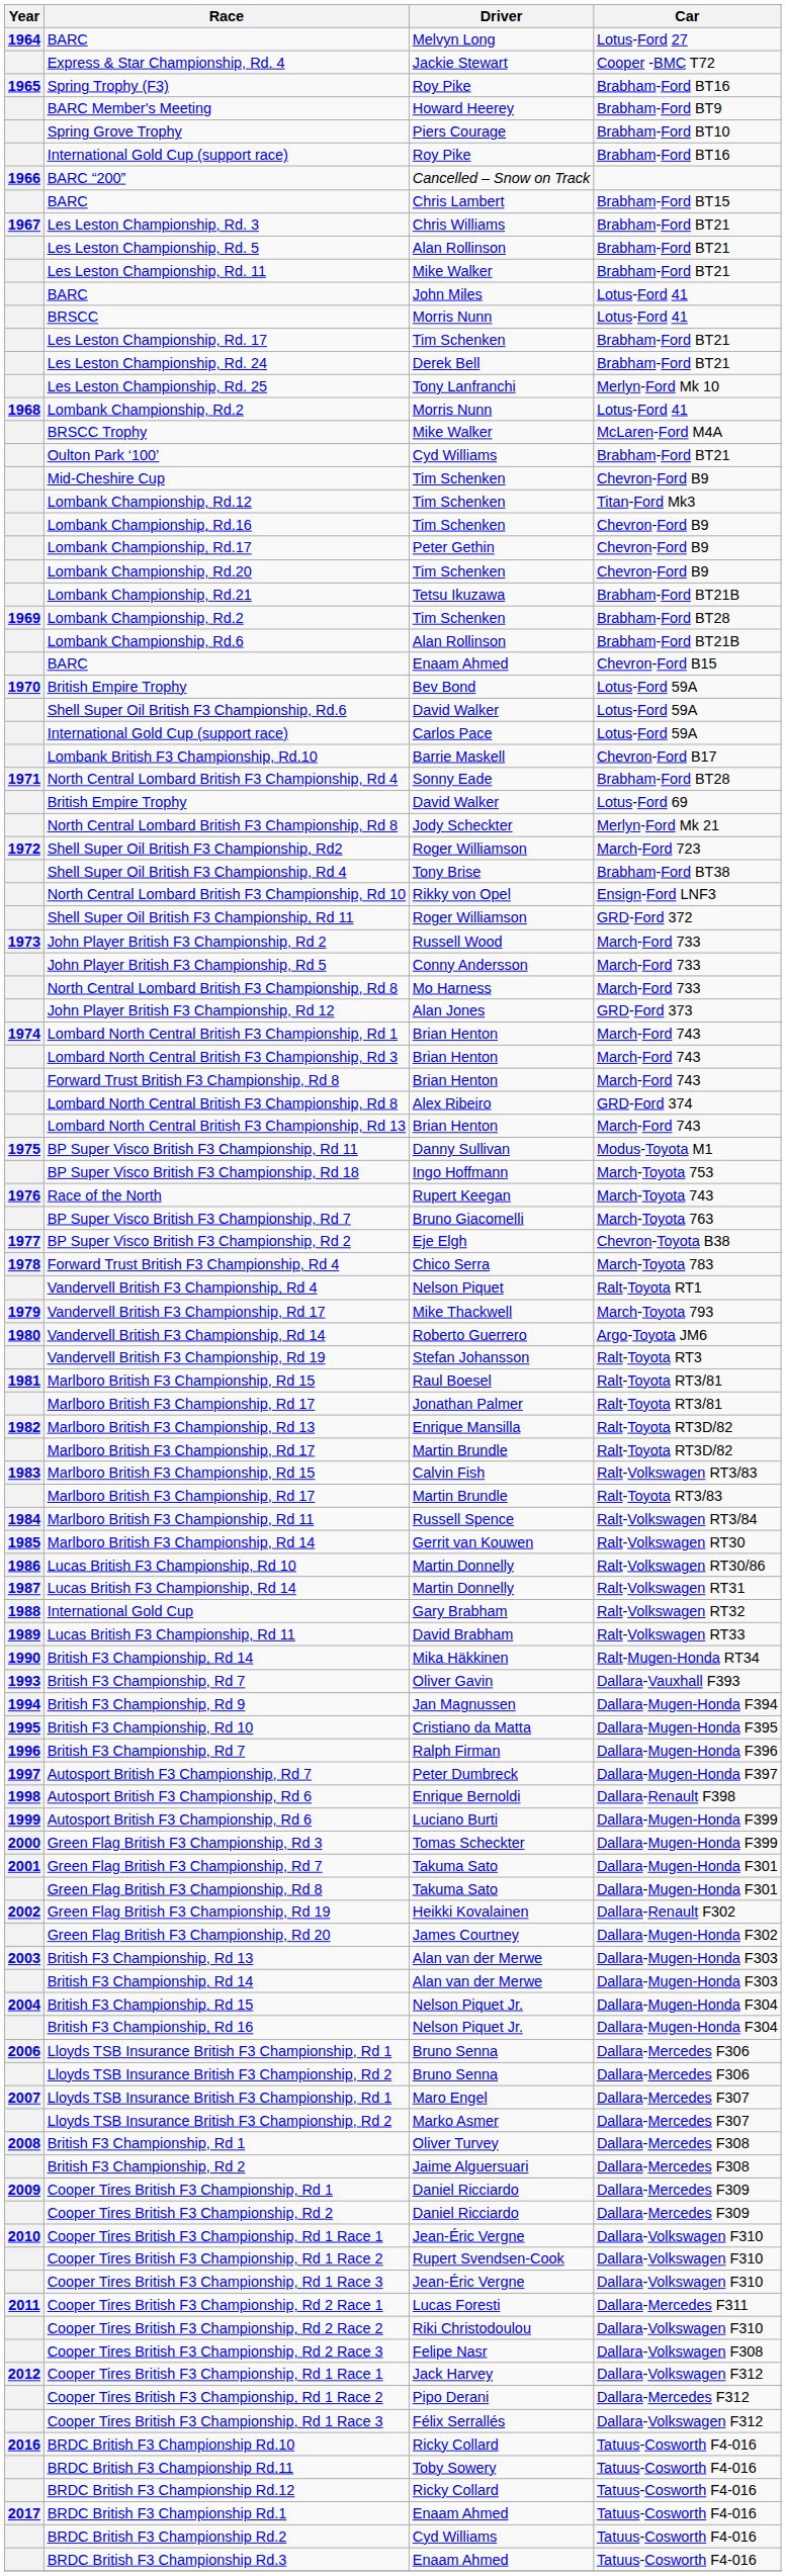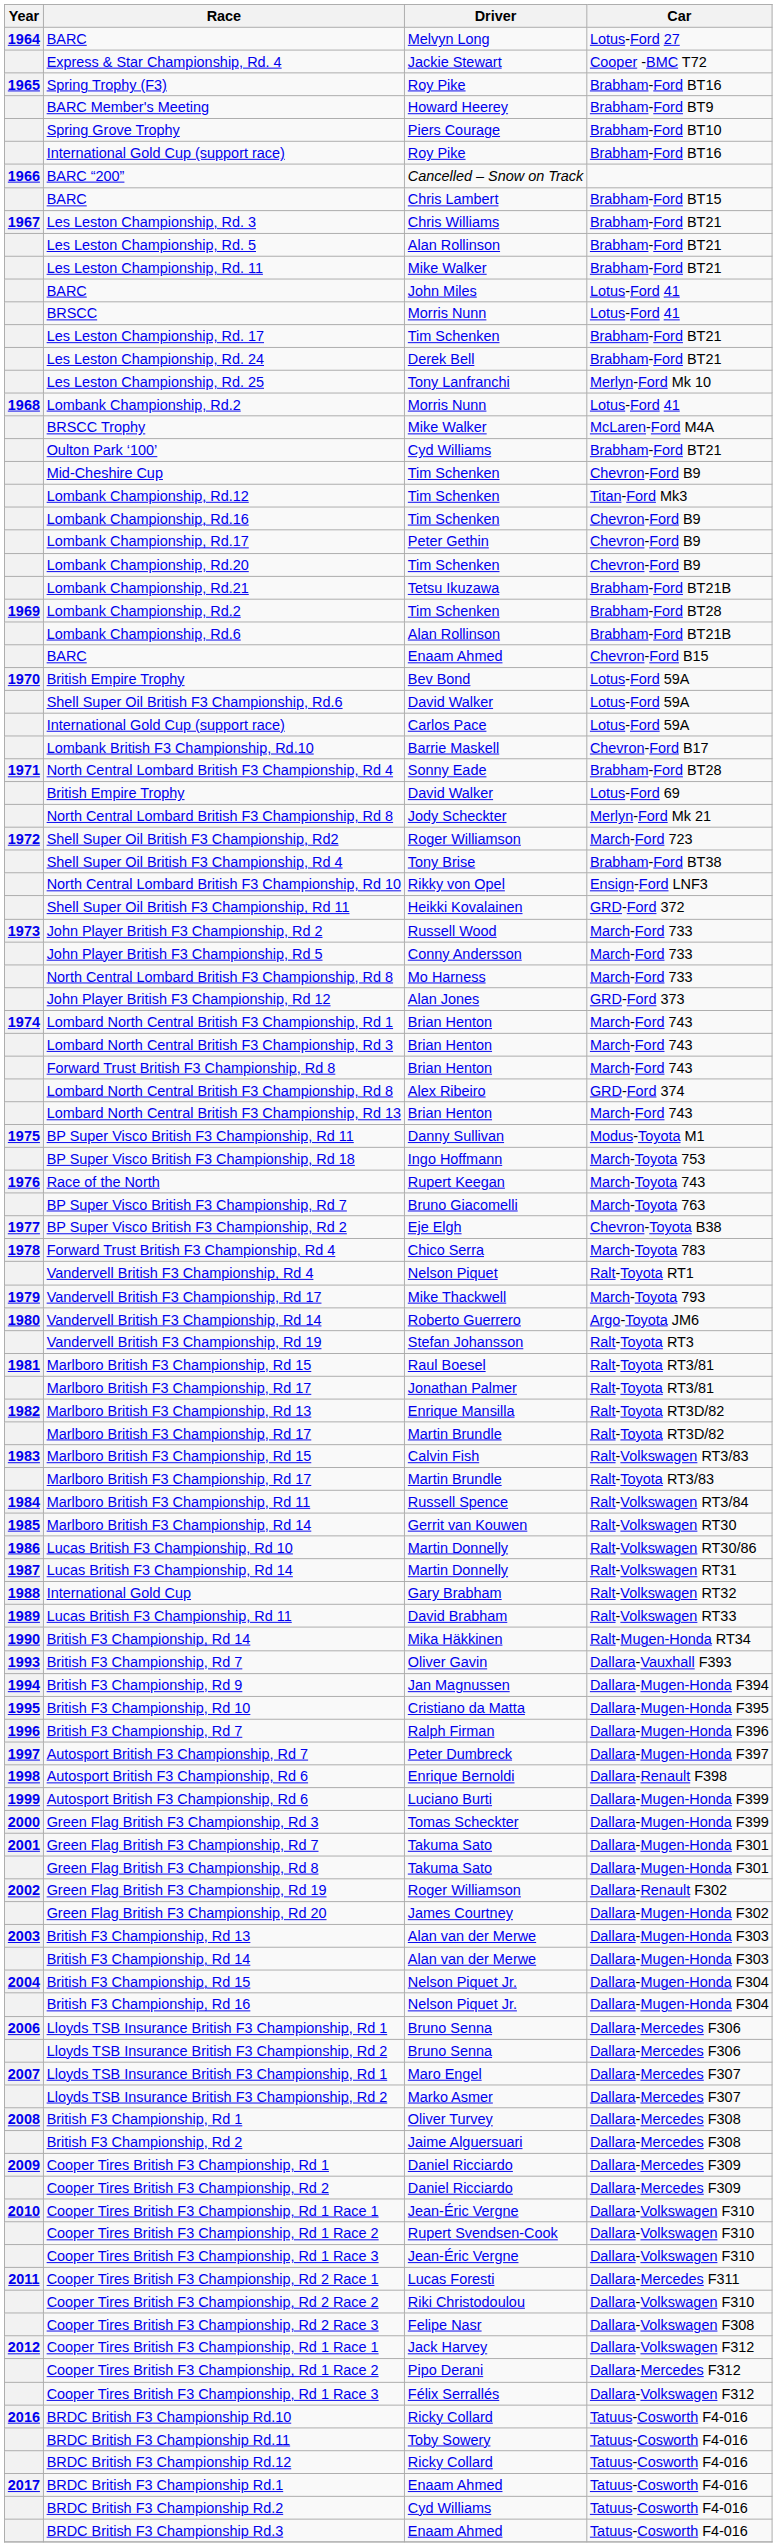Shell Super Oil British F3 Championship, Rd 11 | Driver: Roger Williamson -> Heikki Kovalainen
Green Flag British F3 Championship, Rd 19 | Driver: Heikki Kovalainen -> Roger Williamson
